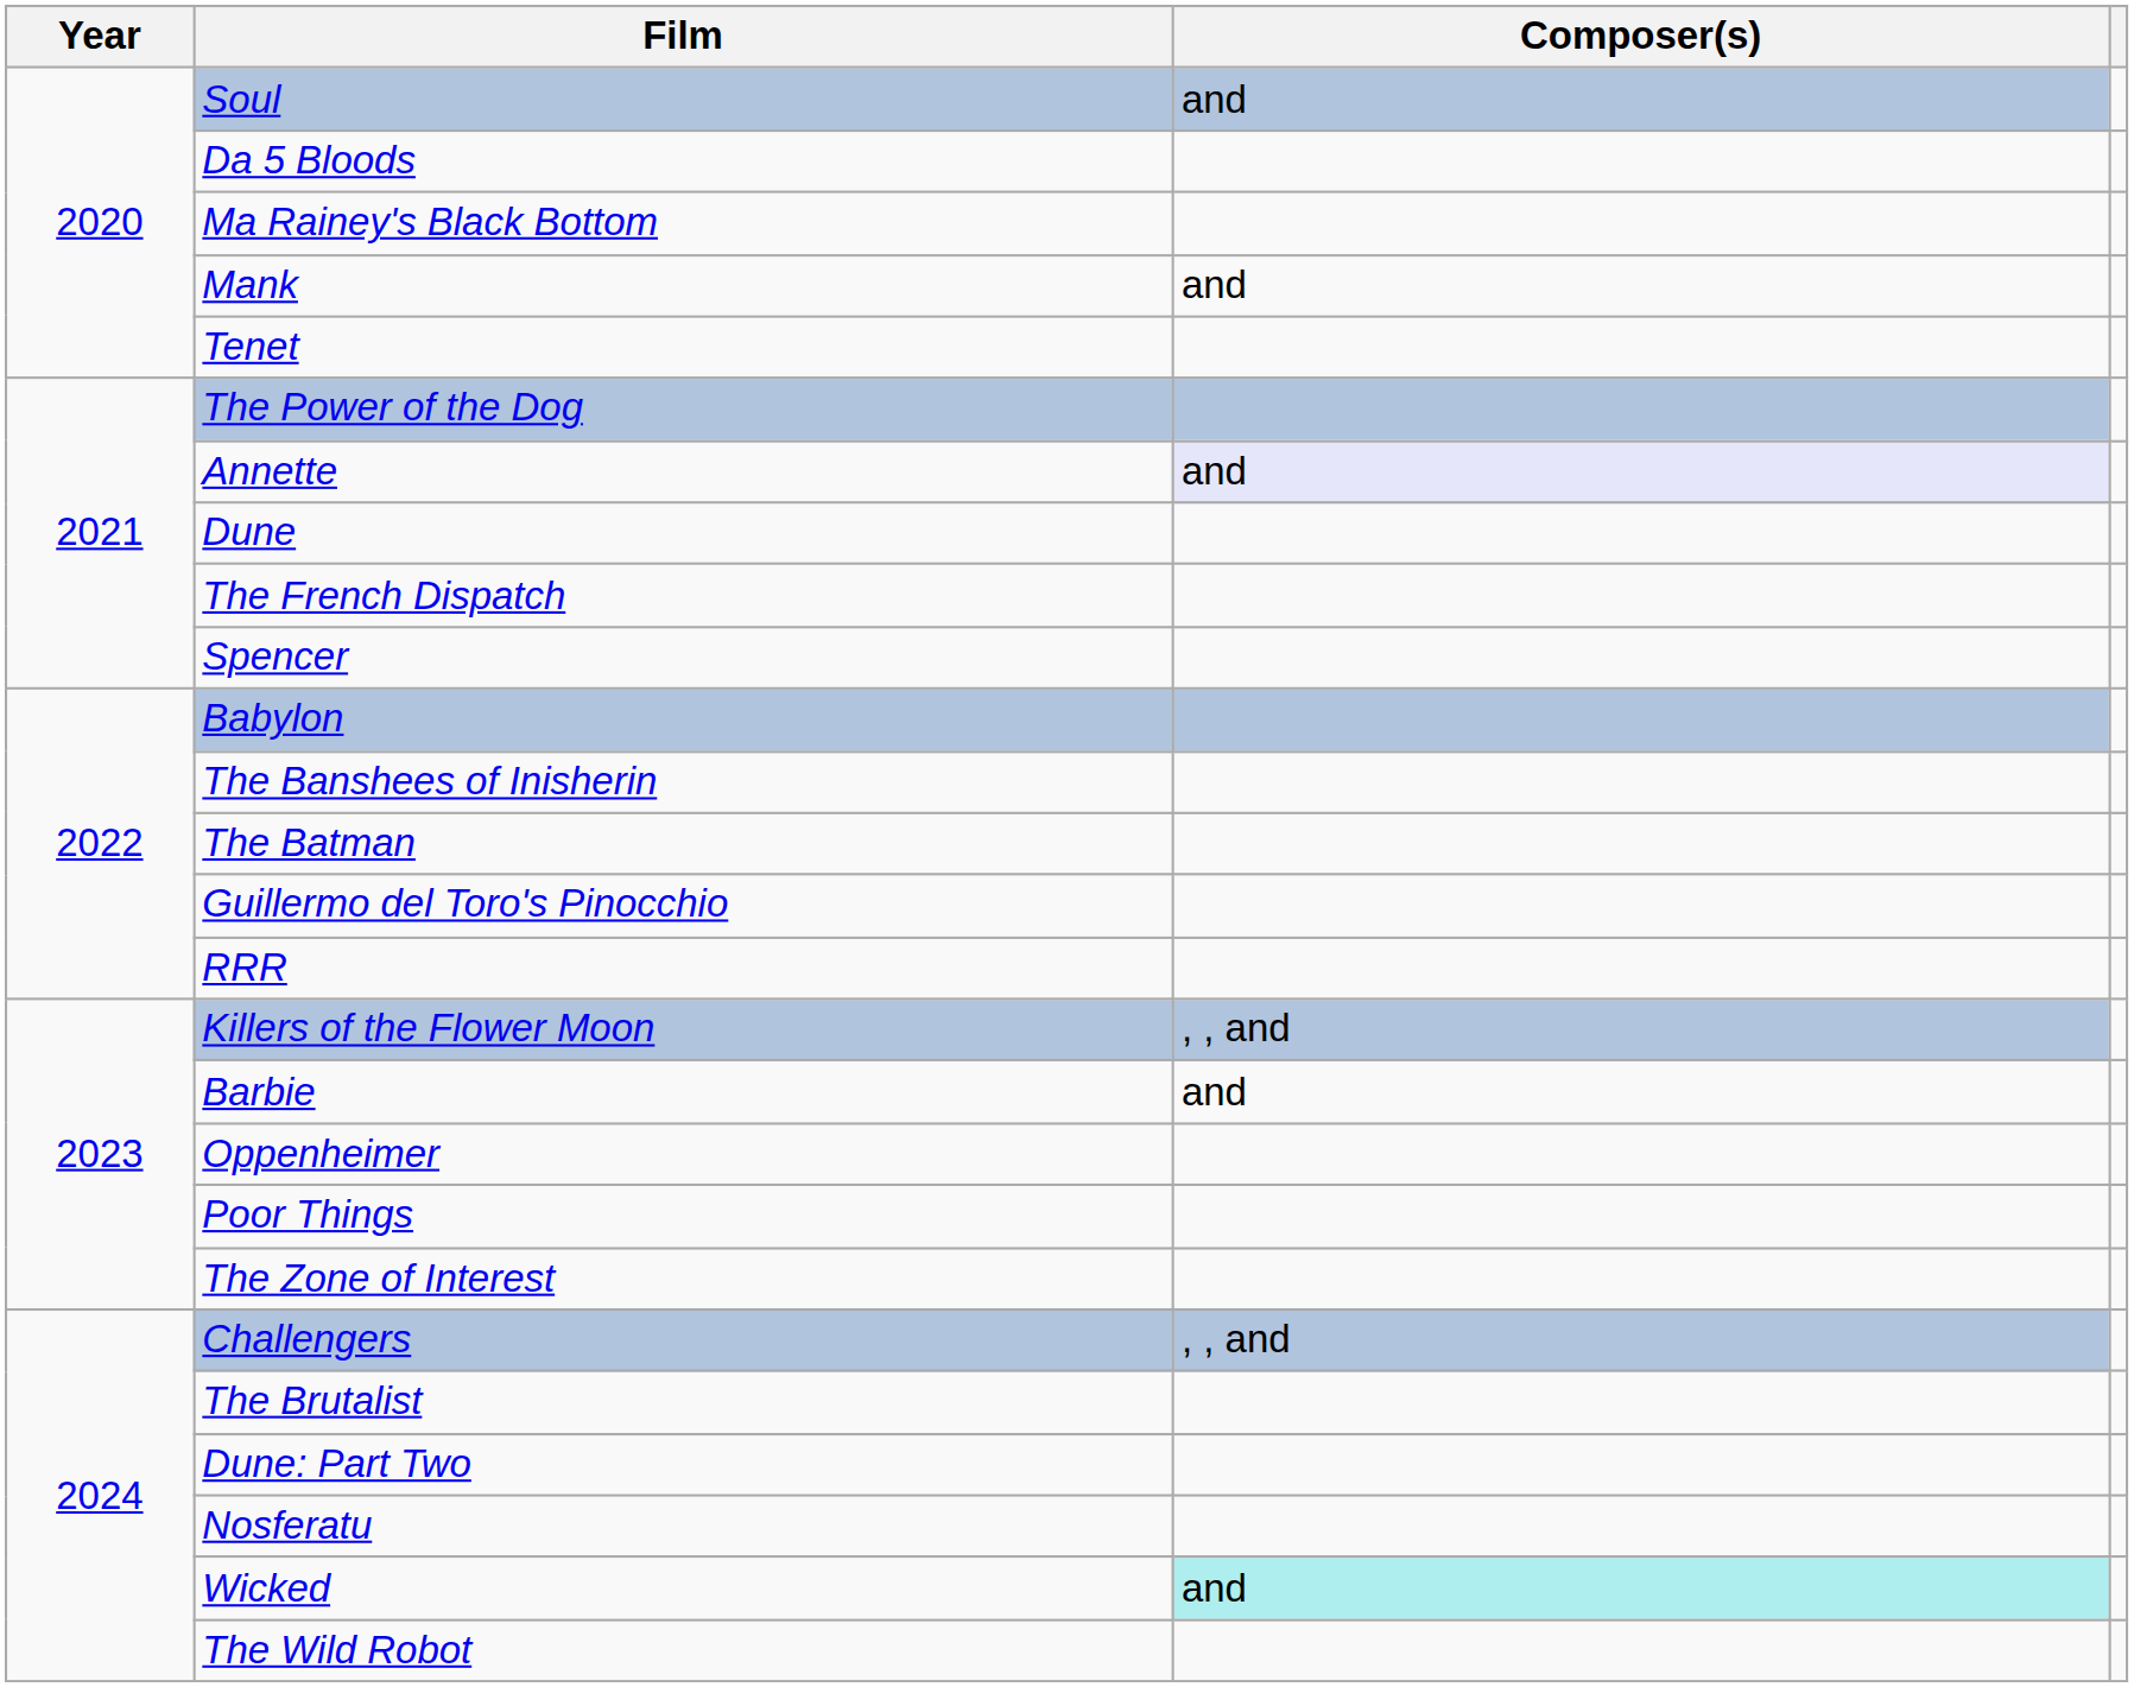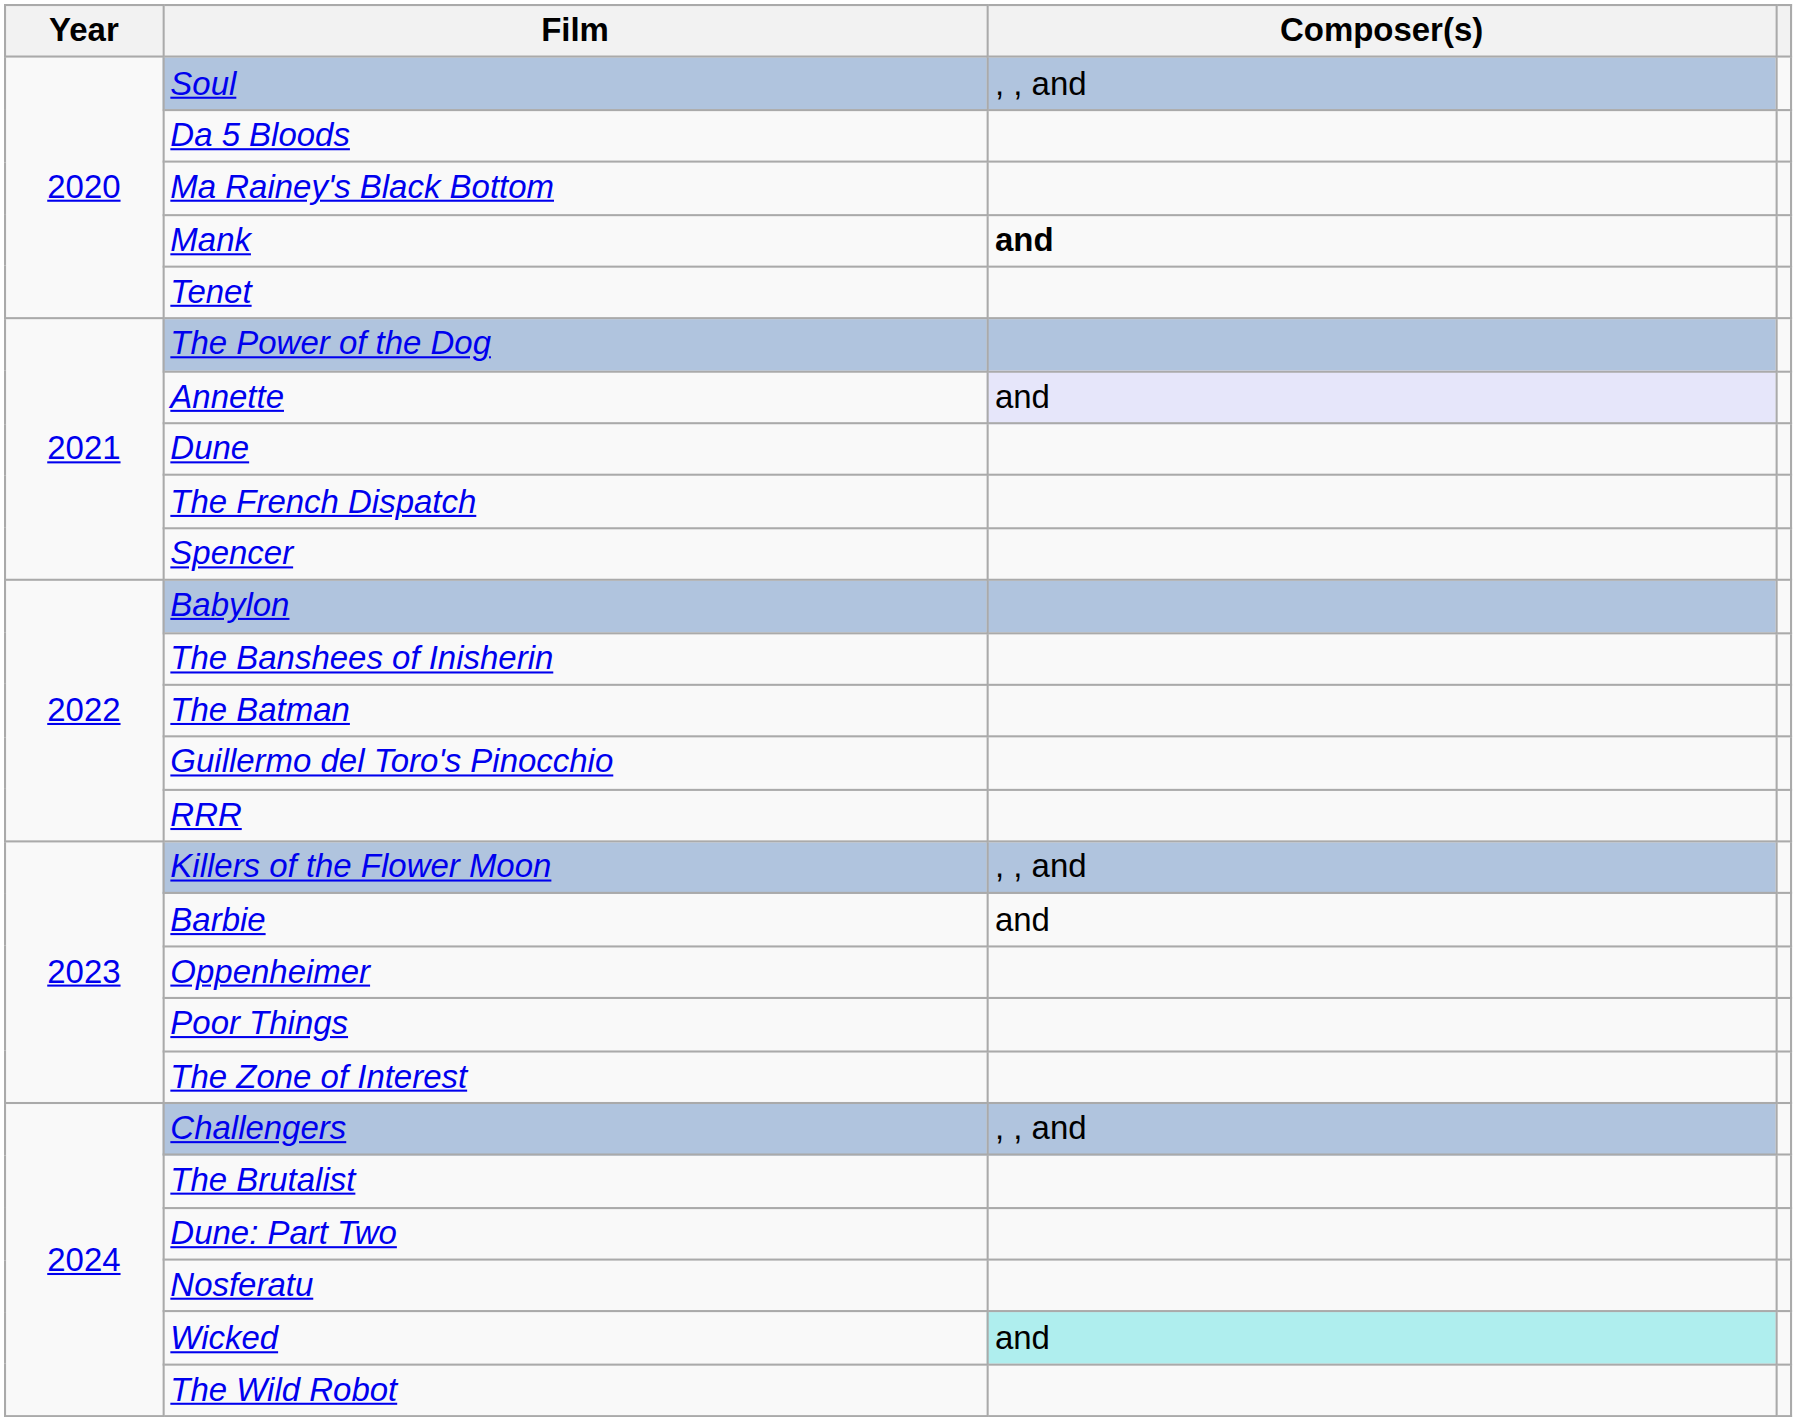Soul | Composer(s): and -> , , and
Mank | Composer(s): normal -> bold
